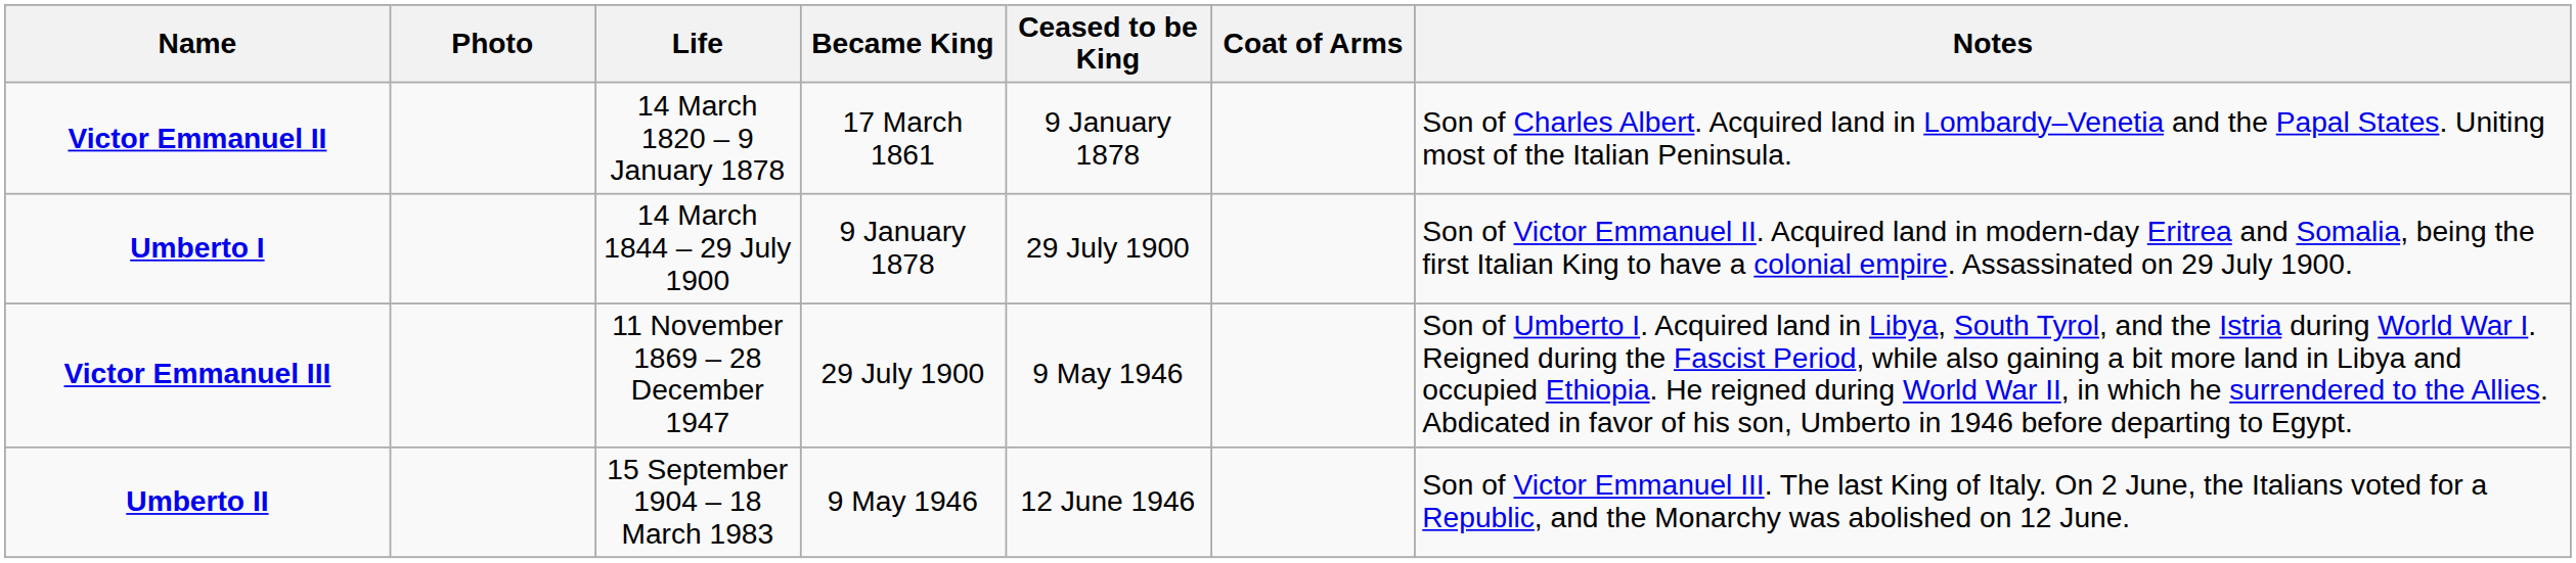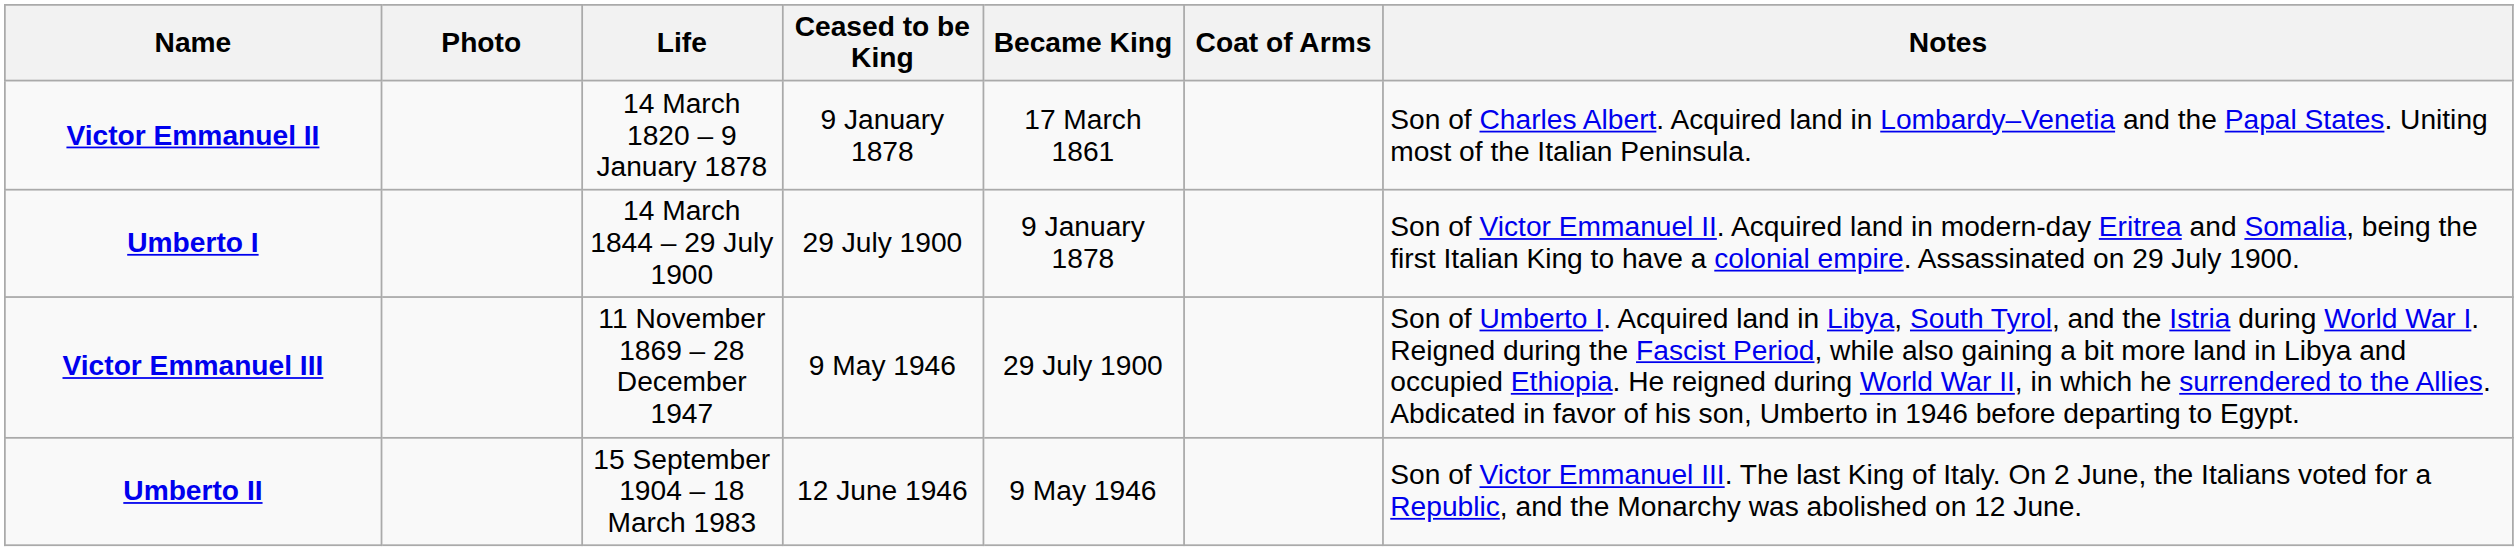columns swapped: Became King <-> Ceased to be King
